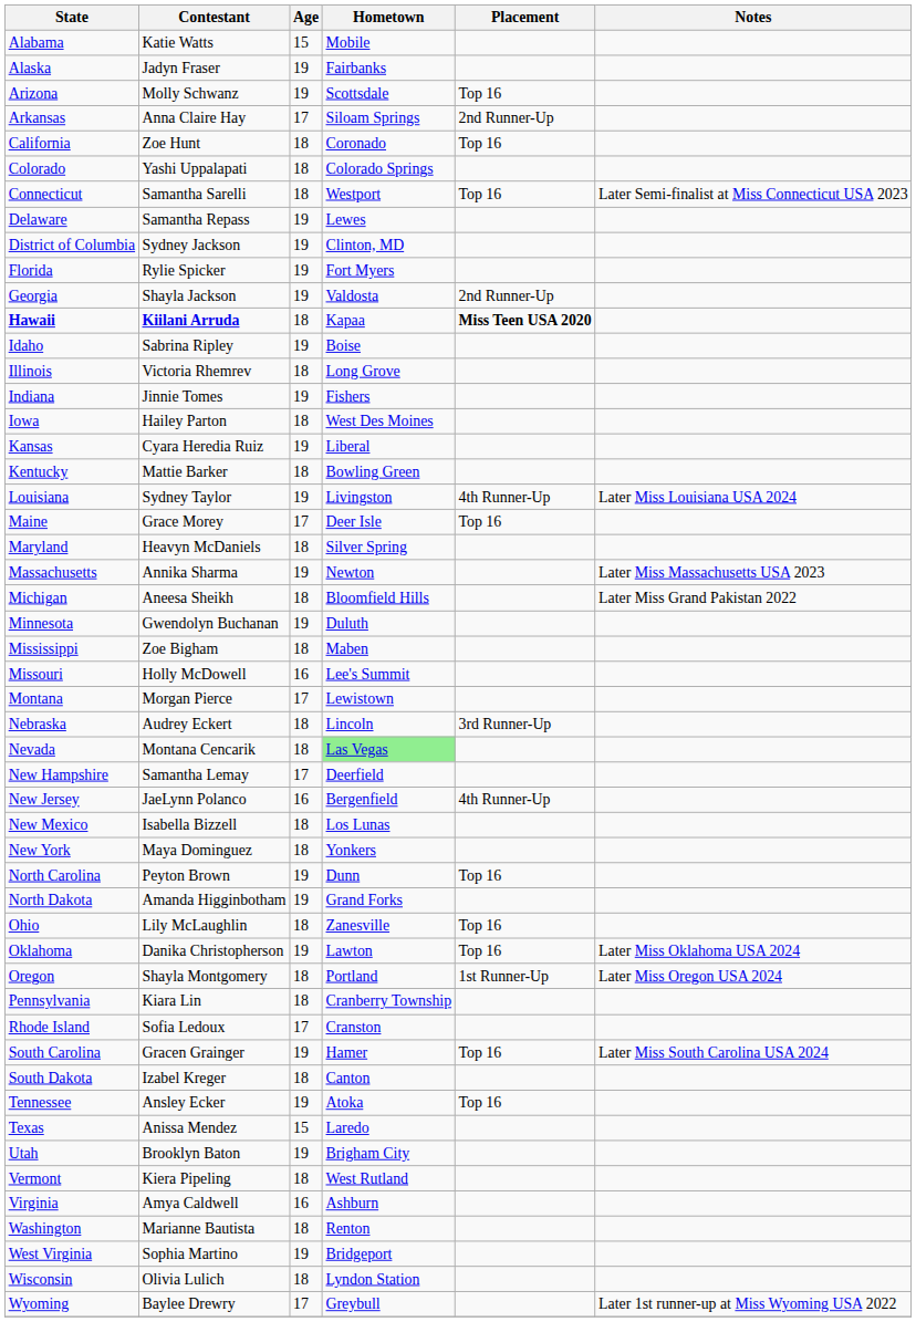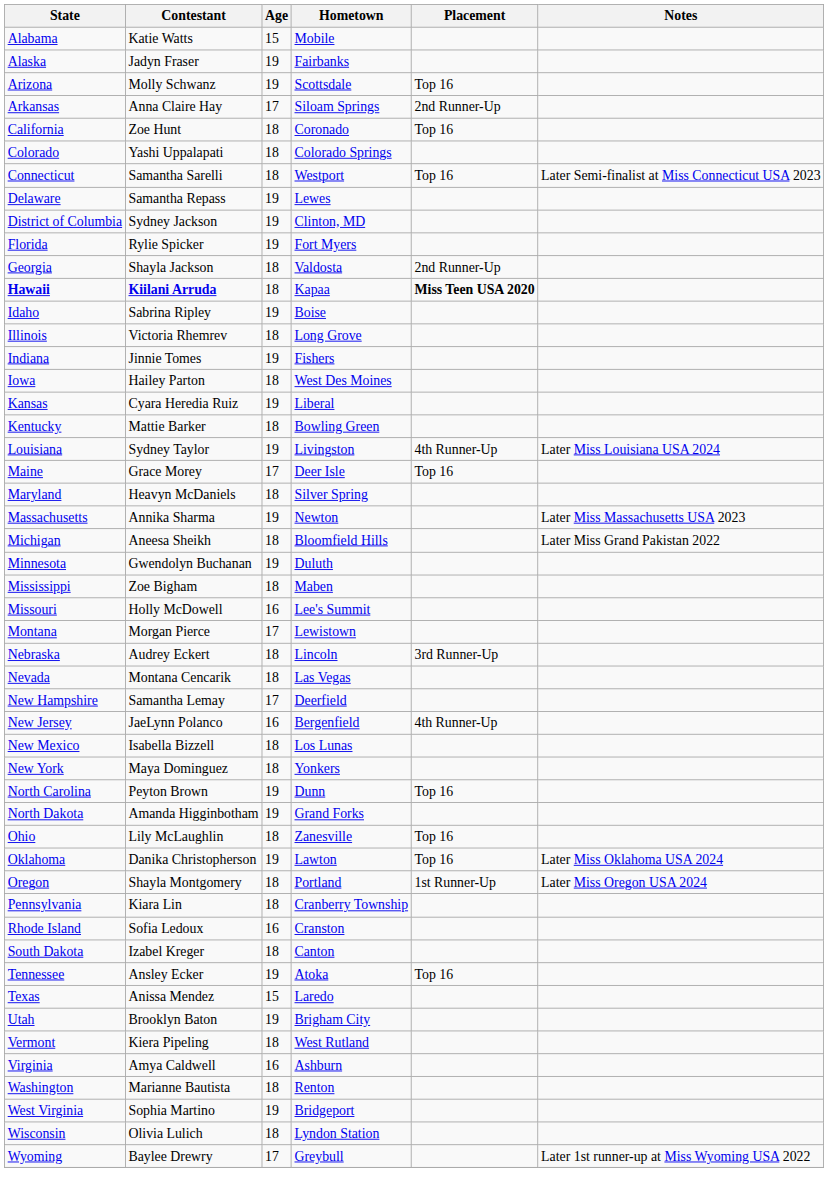Georgia | Age: 19 -> 18
Nevada | Hometown: lightgreen background -> no background
Rhode Island | Age: 17 -> 16
- row: South Carolina | Gracen Grainger | 19 | Hamer | Top 16 | Later Miss South Carolina USA 2024
